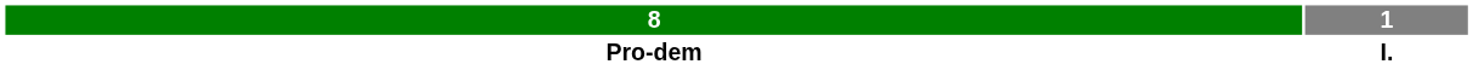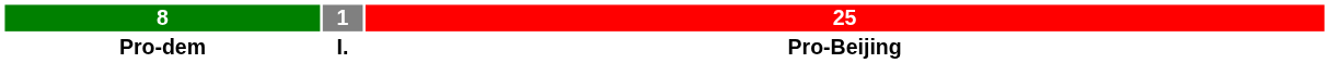+ column: 25 | Pro-Beijing
